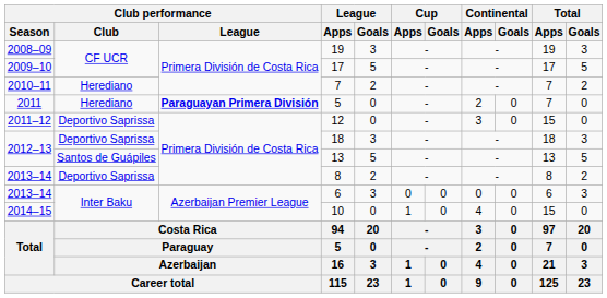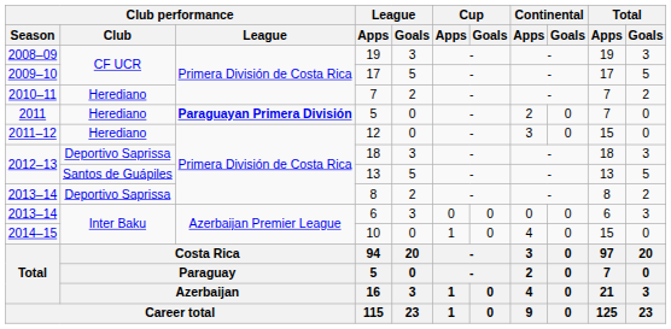12 | Club performance / Club: Deportivo Saprissa -> Herediano
